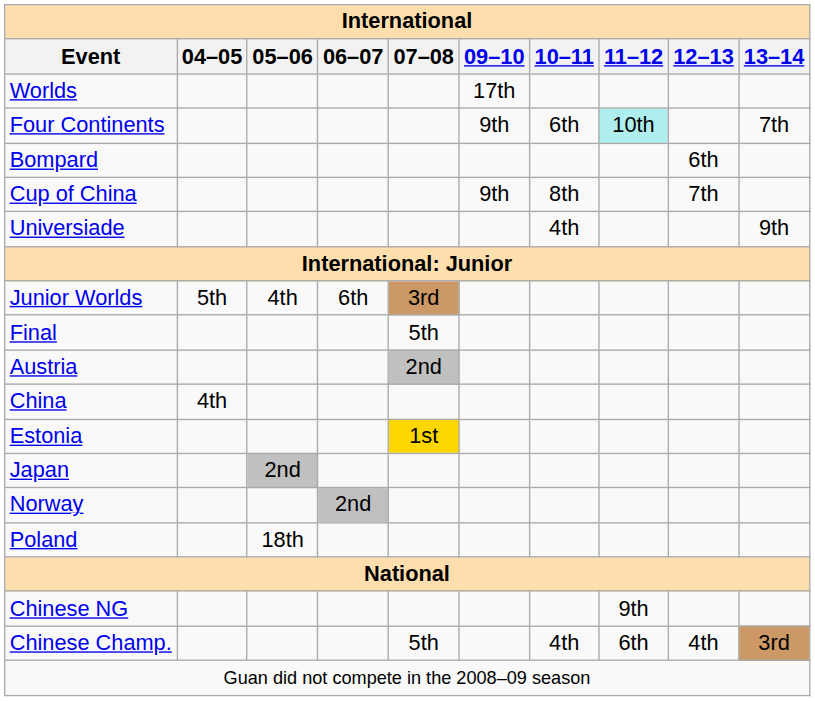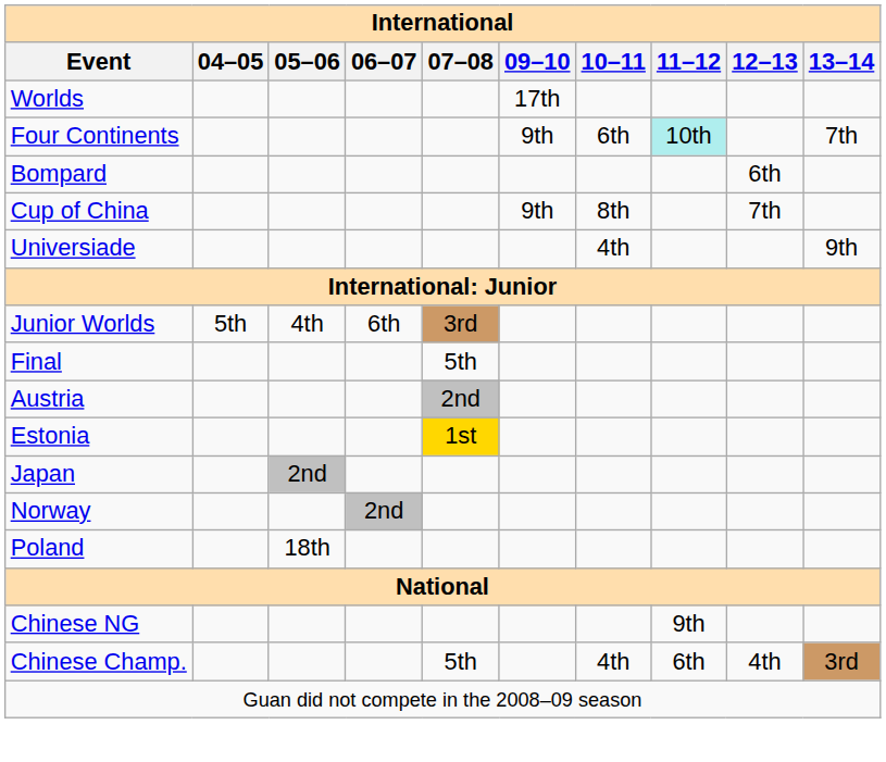- row: China | 4th
